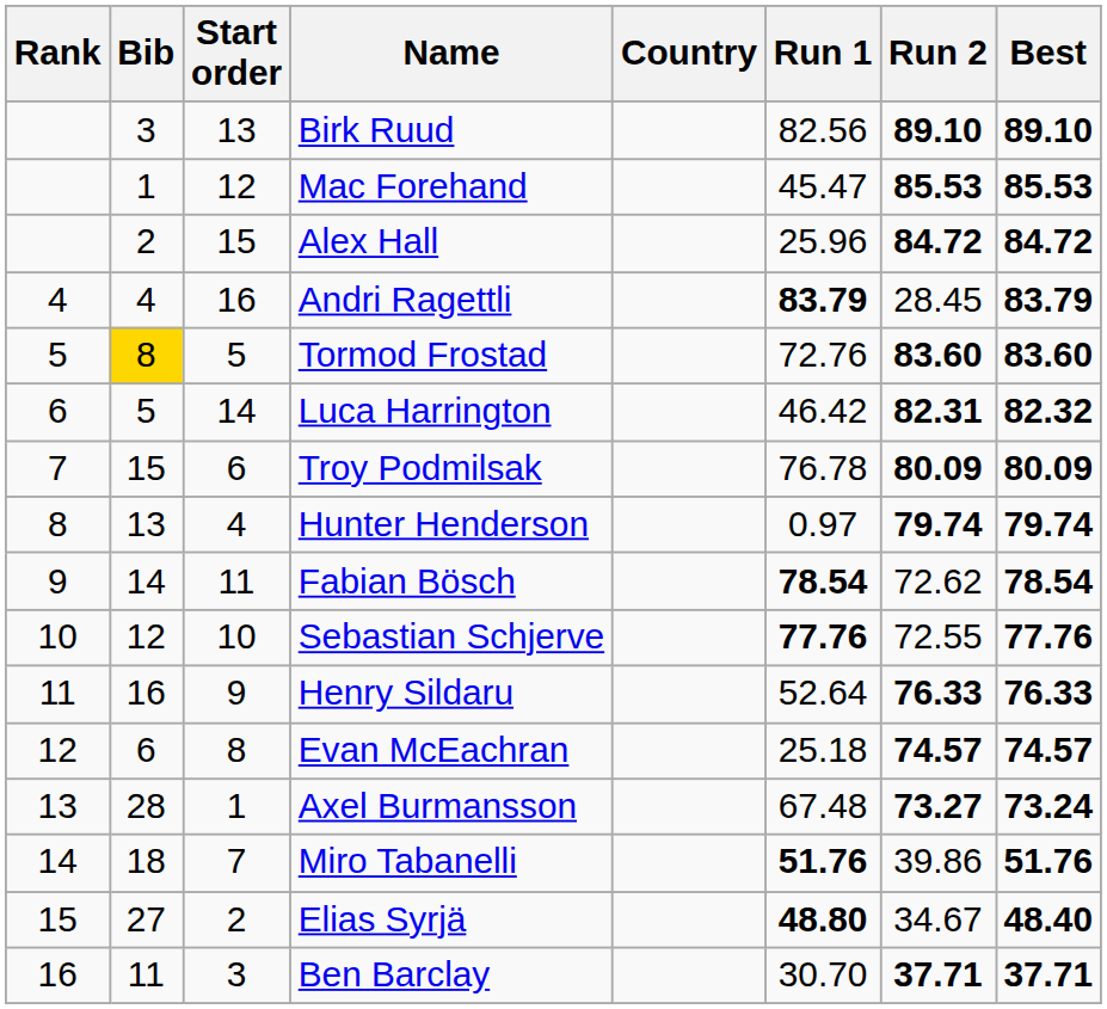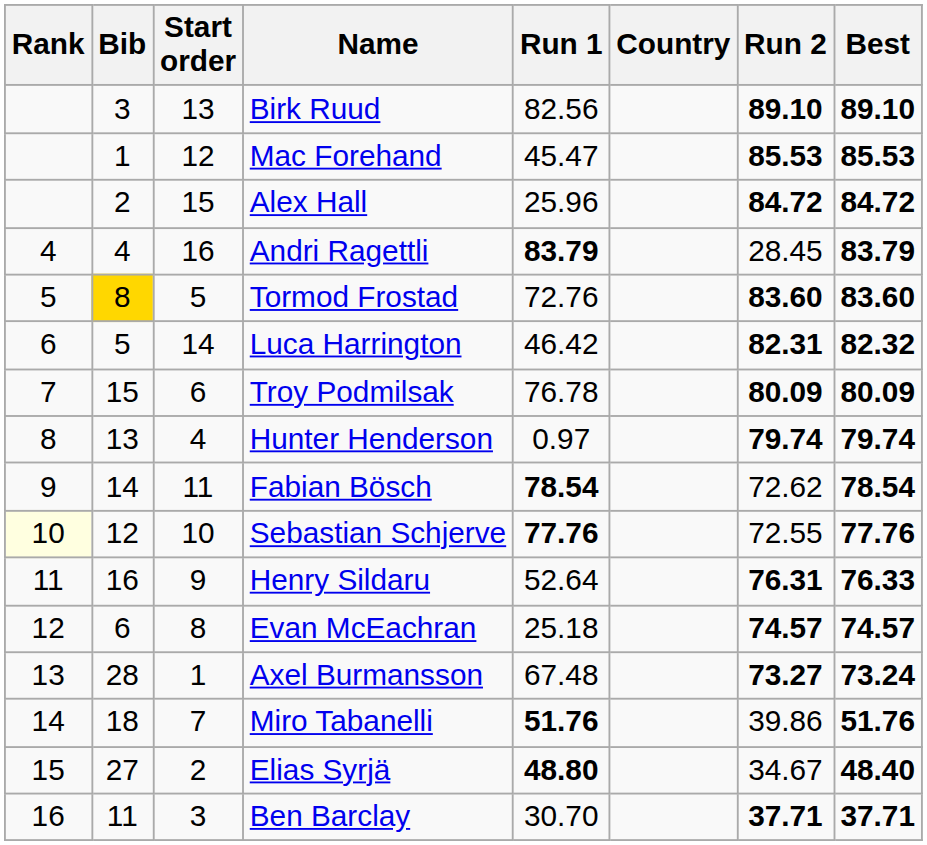columns swapped: Country <-> Run 1
Sebastian Schjerve | Rank: no background -> lightyellow background
Henry Sildaru | Run 2: 76.33 -> 76.31
